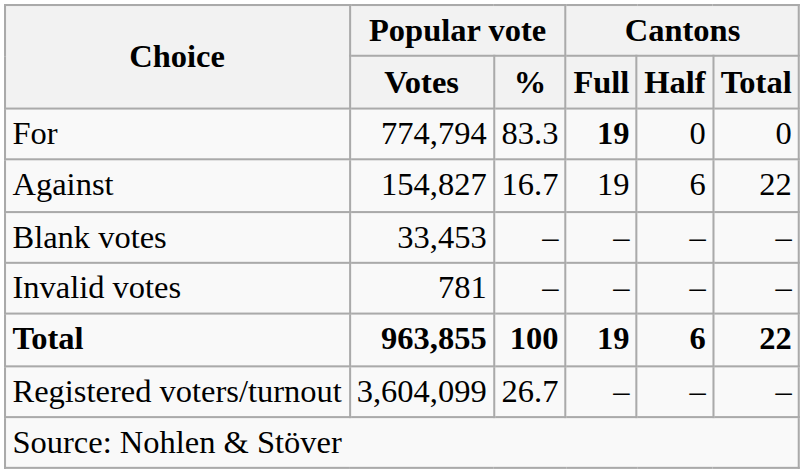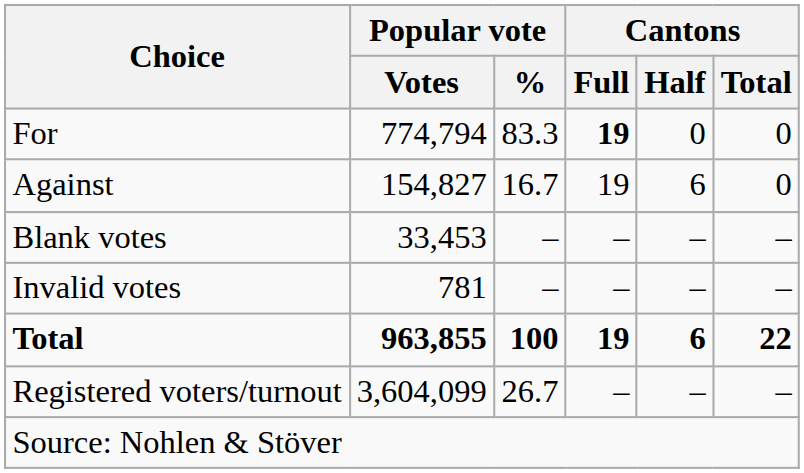Against | Cantons / Total: 22 -> 0
